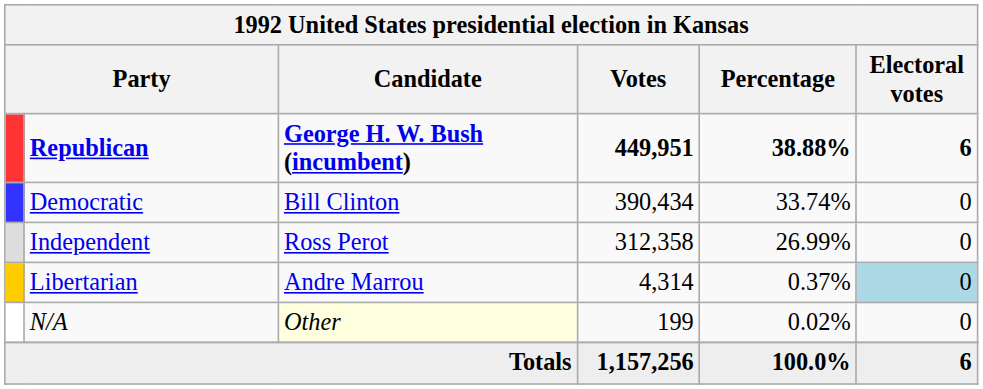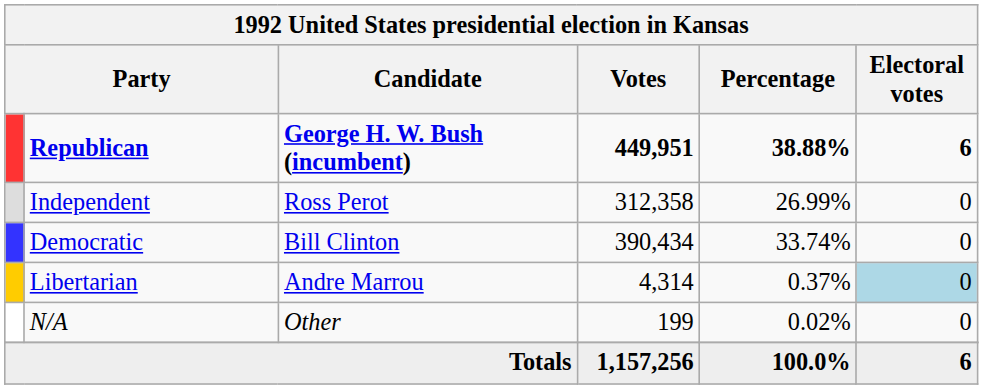rows swapped: Democratic <-> Independent
N/A | Candidate: lightyellow background -> no background
